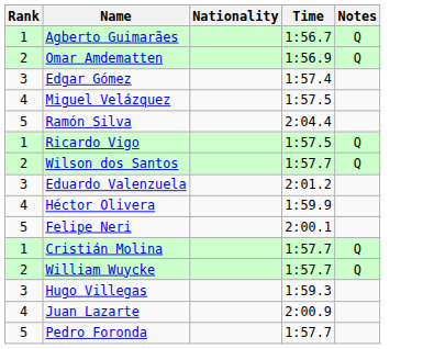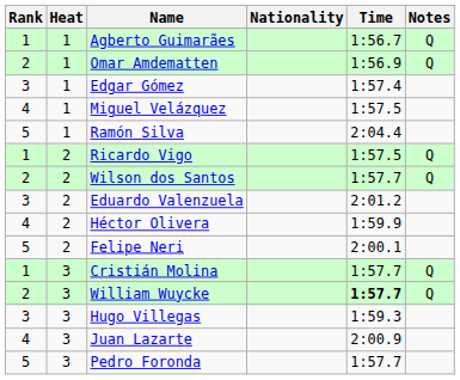+ column: Heat | 1 | 1 | 1 | 1 | 1 | 2 | 2 | 2 | 2 | 2 | 3 | 3 | 3 | 3 | 3
William Wuycke | Time: normal -> bold
